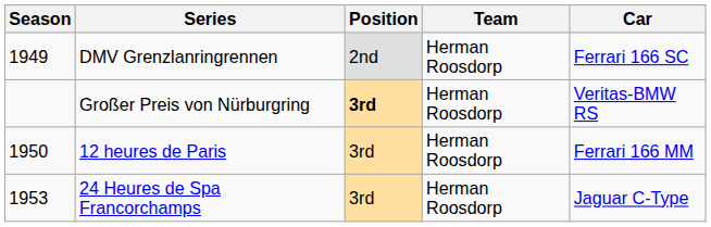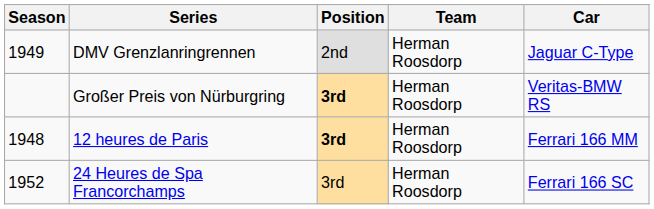DMV Grenzlanringrennen | Car: Ferrari 166 SC -> Jaguar C-Type
12 heures de Paris | Season: 1950 -> 1948
12 heures de Paris | Position: normal -> bold
24 Heures de Spa Francorchamps | Season: 1953 -> 1952
24 Heures de Spa Francorchamps | Car: Jaguar C-Type -> Ferrari 166 SC
